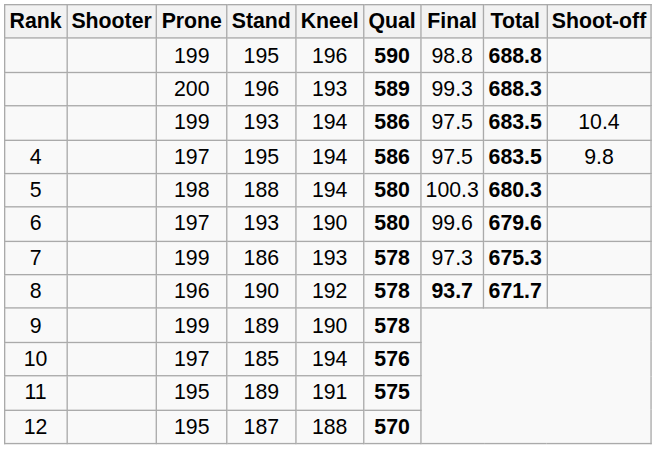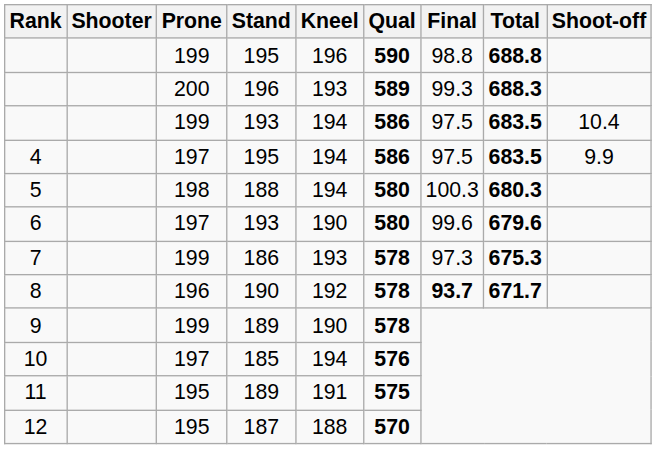4 | Shoot-off: 9.8 -> 9.9
